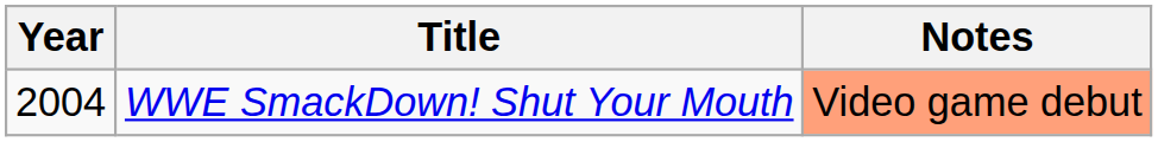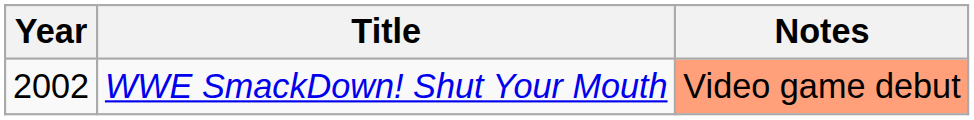WWE SmackDown! Shut Your Mouth | Year: 2004 -> 2002
